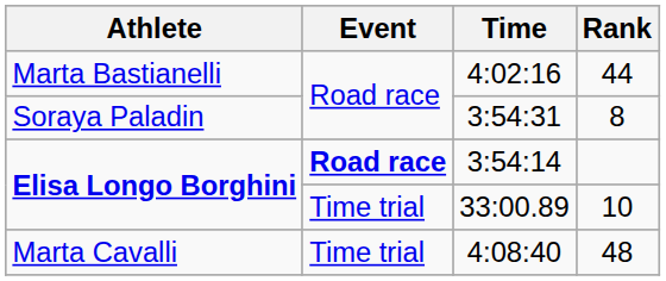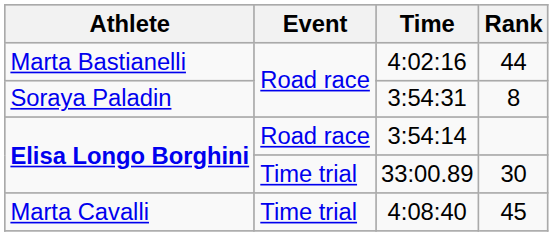3:54:14 | Event: bold -> normal
33:00.89 | Rank: 10 -> 30
4:08:40 | Rank: 48 -> 45
